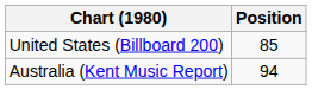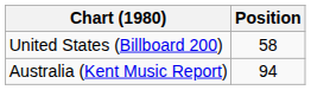United States (Billboard 200) | Position: 85 -> 58
